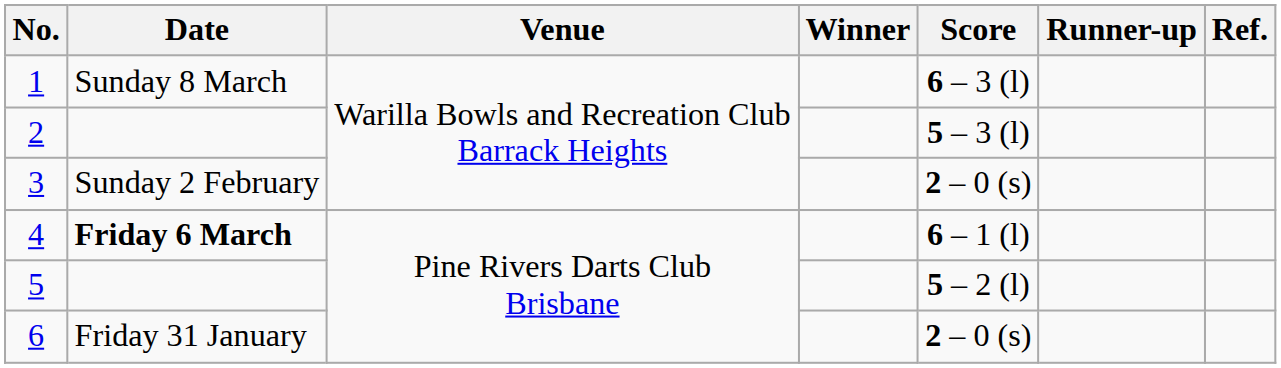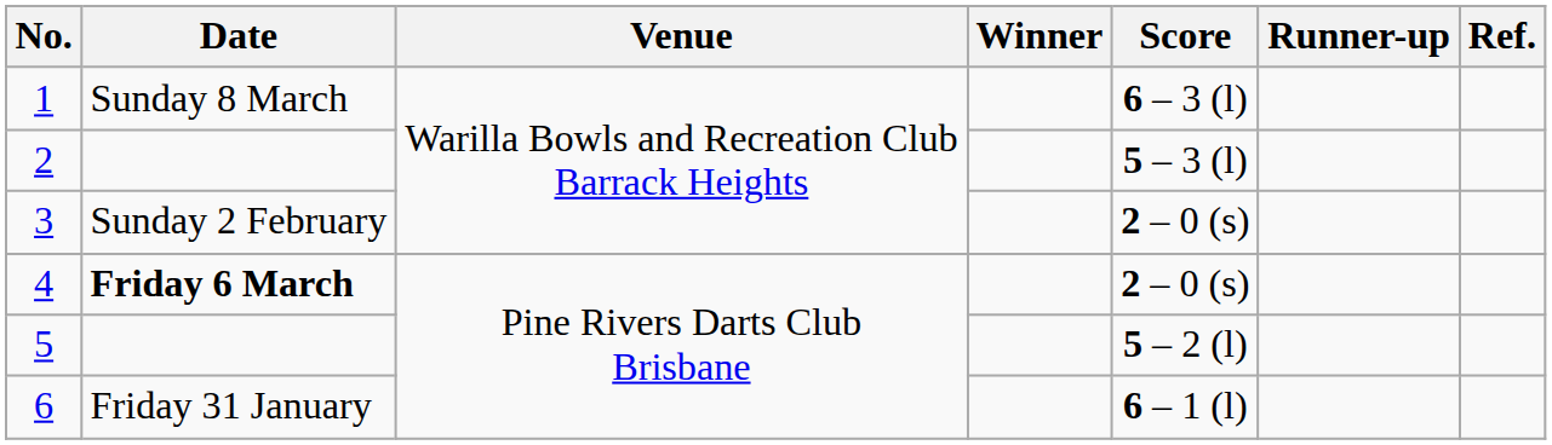4 | Score: 6 – 1 (l) -> 2 – 0 (s)
6 | Score: 2 – 0 (s) -> 6 – 1 (l)
